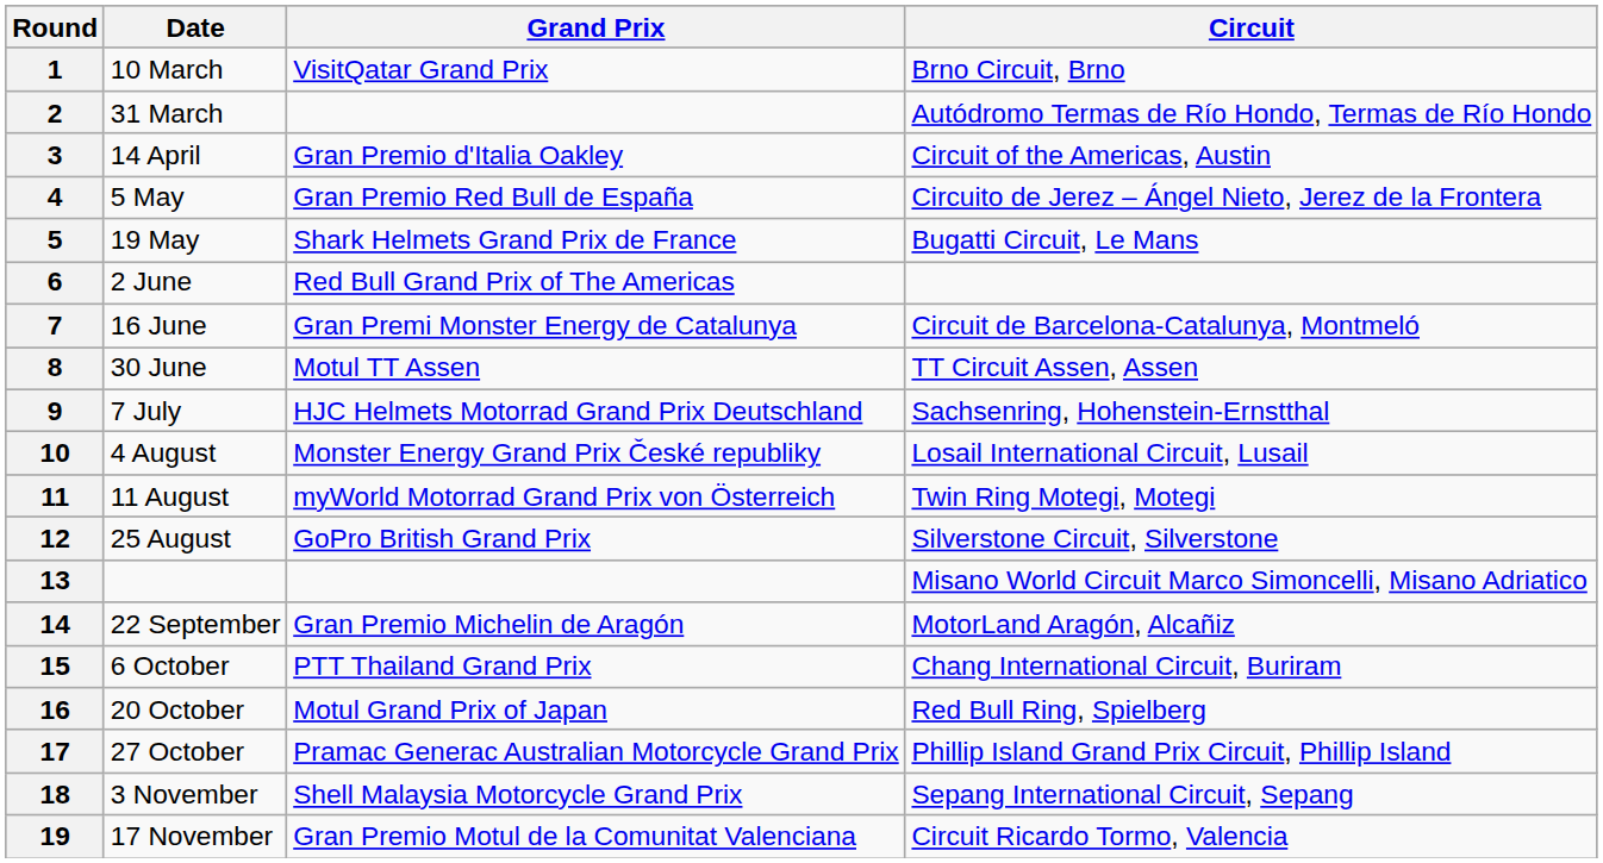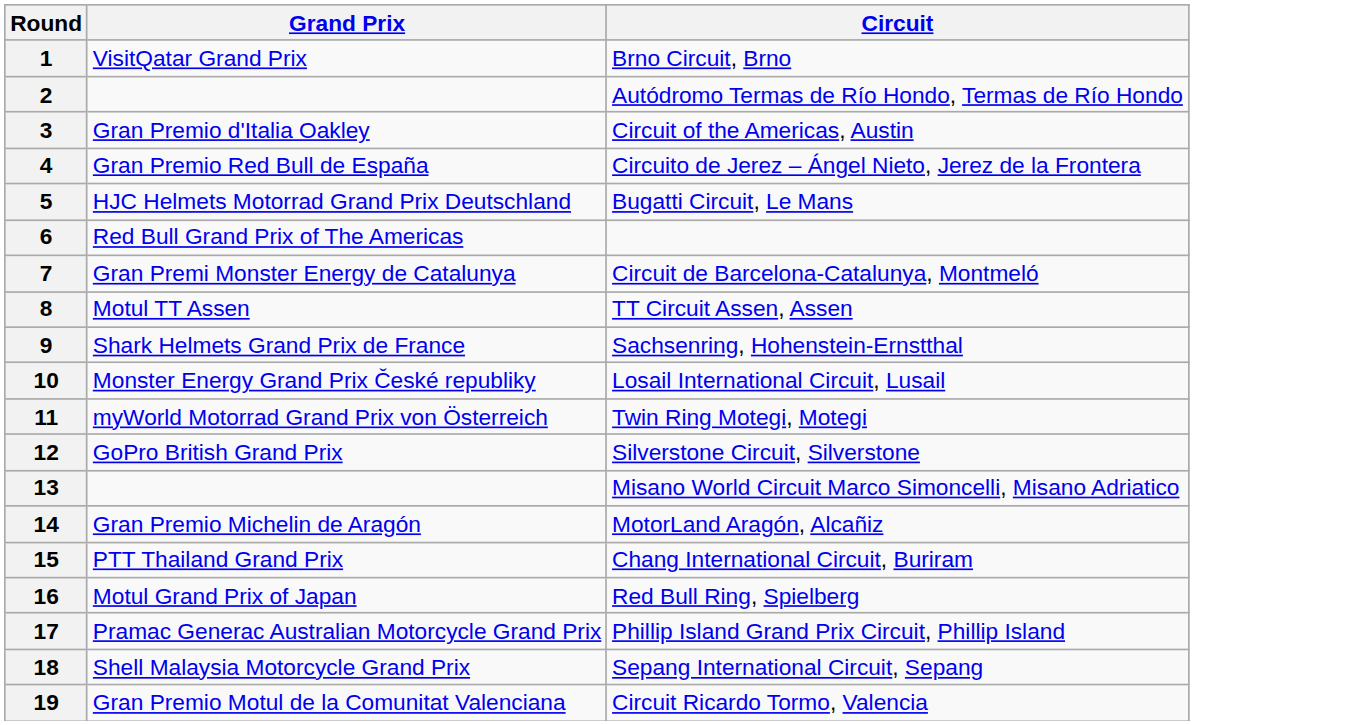- column: Date | 10 March | 31 March | 14 April | 5 May | 19 May | 2 June | 16 June | 30 June | 7 July | 4 August | 11 August | 25 August | 22 September | 6 October | 20 October | 27 October | 3 November | 17 November
5 | Grand Prix: Shark Helmets Grand Prix de France -> HJC Helmets Motorrad Grand Prix Deutschland
9 | Grand Prix: HJC Helmets Motorrad Grand Prix Deutschland -> Shark Helmets Grand Prix de France
